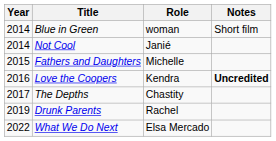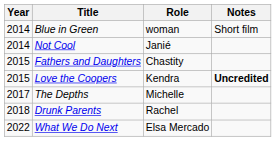Fathers and Daughters | Role: Michelle -> Chastity
Love the Coopers | Year: 2016 -> 2015
The Depths | Role: Chastity -> Michelle
Drunk Parents | Year: 2019 -> 2018
